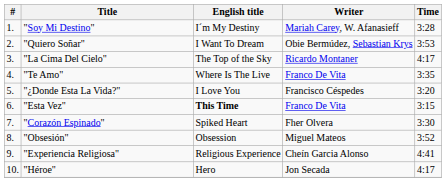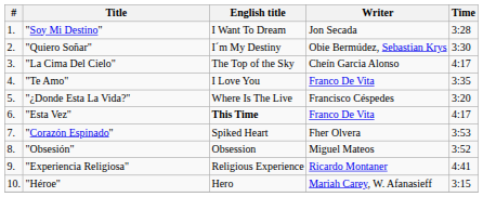"Soy Mi Destino" | English title: I´m My Destiny -> I Want To Dream
"Soy Mi Destino" | Writer: Mariah Carey, W. Afanasieff -> Jon Secada
"Quiero Soñar" | English title: I Want To Dream -> I´m My Destiny
"Quiero Soñar" | Time: 3:53 -> 3:30
"La Cima Del Cielo" | Writer: Ricardo Montaner -> Cheín Garcia Alonso
"Te Amo" | English title: Where Is The Live -> I Love You
"¿Donde Esta La Vida?" | English title: I Love You -> Where Is The Live
"Esta Vez" | Time: 3:15 -> 4:17
"Corazón Espinado" | Time: 3:30 -> 3:53
"Experiencia Religiosa" | Writer: Cheín Garcia Alonso -> Ricardo Montaner
"Héroe" | Writer: Jon Secada -> Mariah Carey, W. Afanasieff
"Héroe" | Time: 4:17 -> 3:15
